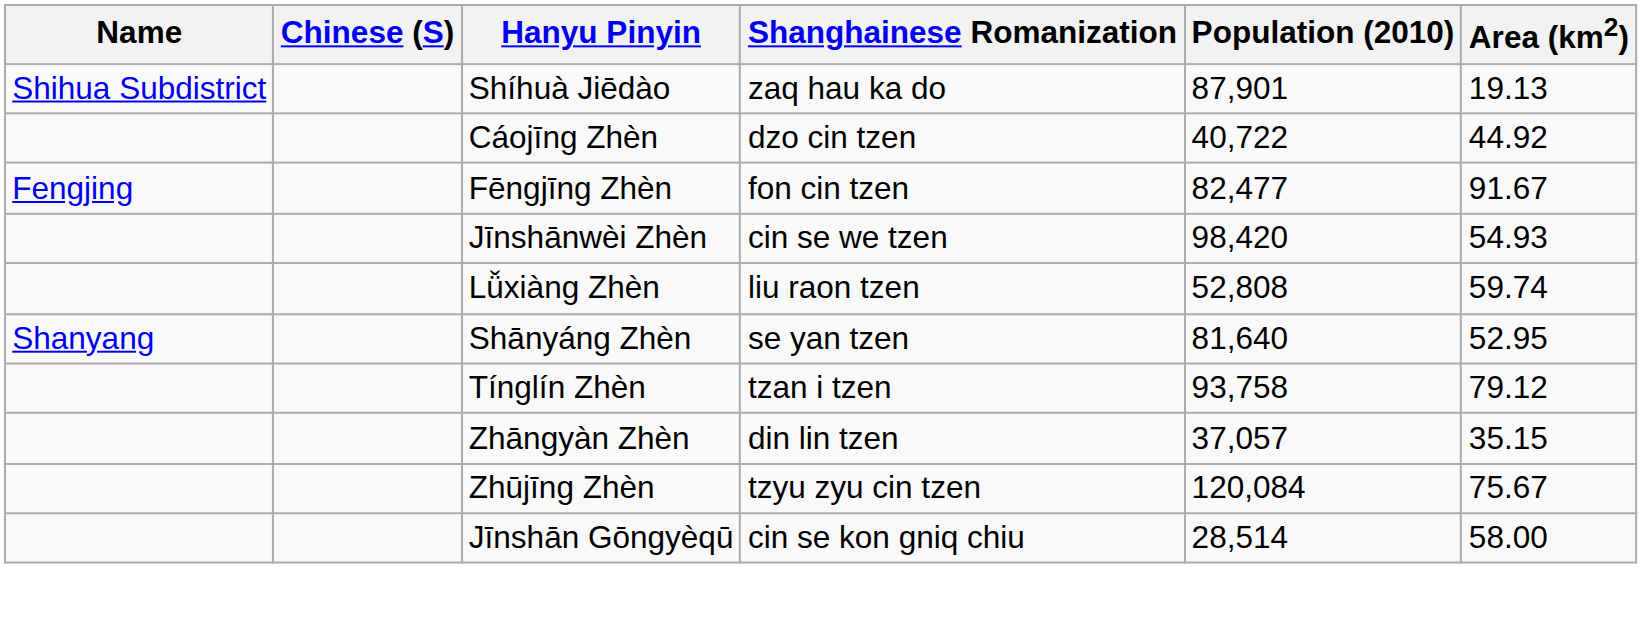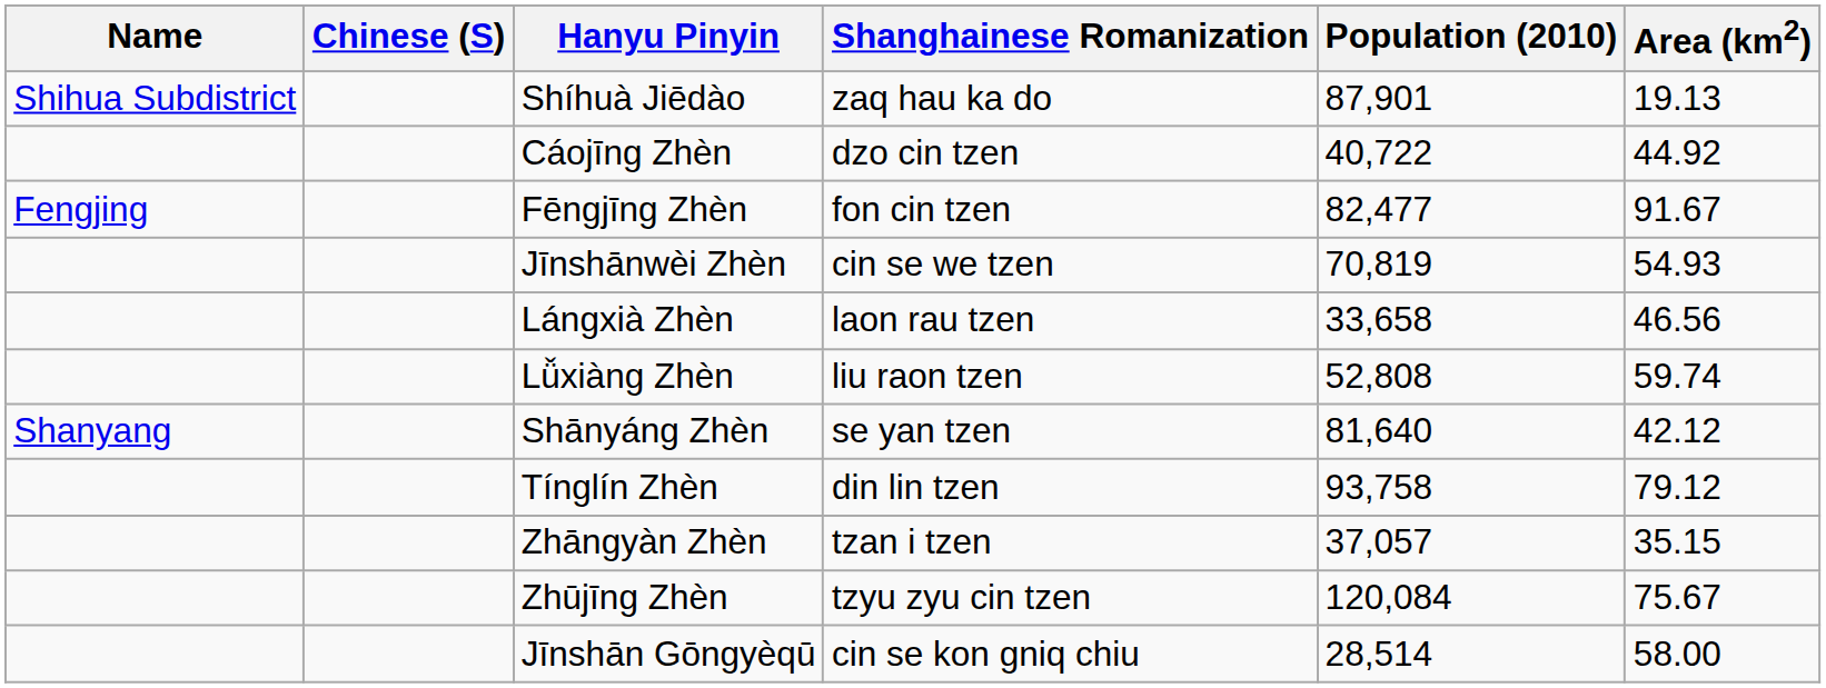Jīnshānwèi Zhèn | Population (2010): 98,420 -> 70,819
+ row: Lángxià Zhèn | laon rau tzen | 33,658 | 46.56
Shānyáng Zhèn | Area (km2): 52.95 -> 42.12
Tínglín Zhèn | Shanghainese Romanization: tzan i tzen -> din lin tzen
Zhāngyàn Zhèn | Shanghainese Romanization: din lin tzen -> tzan i tzen
